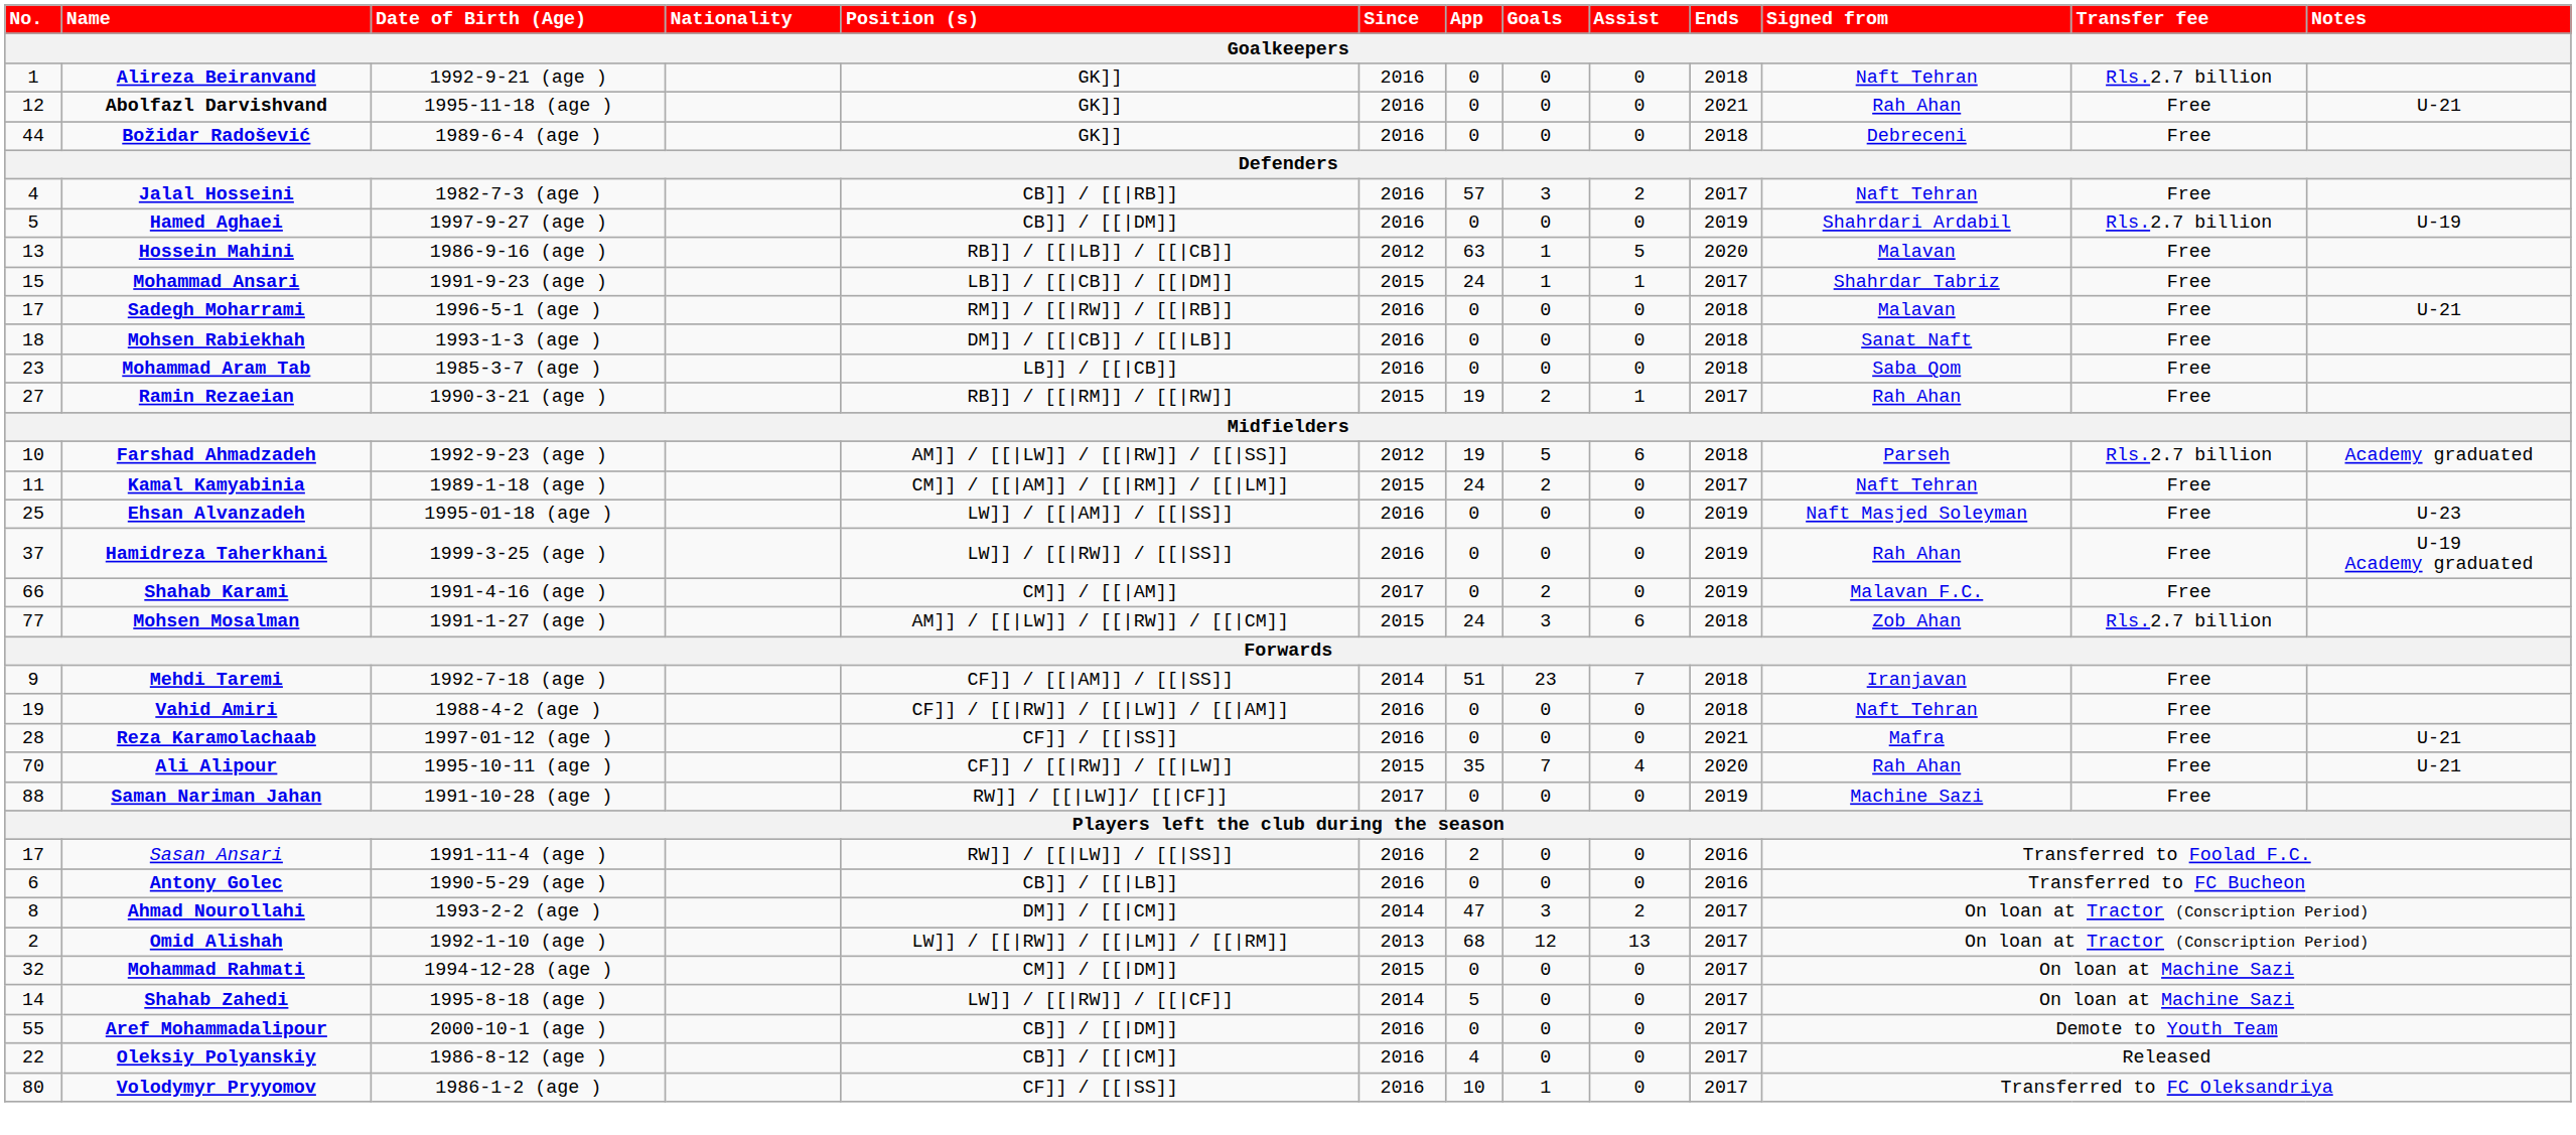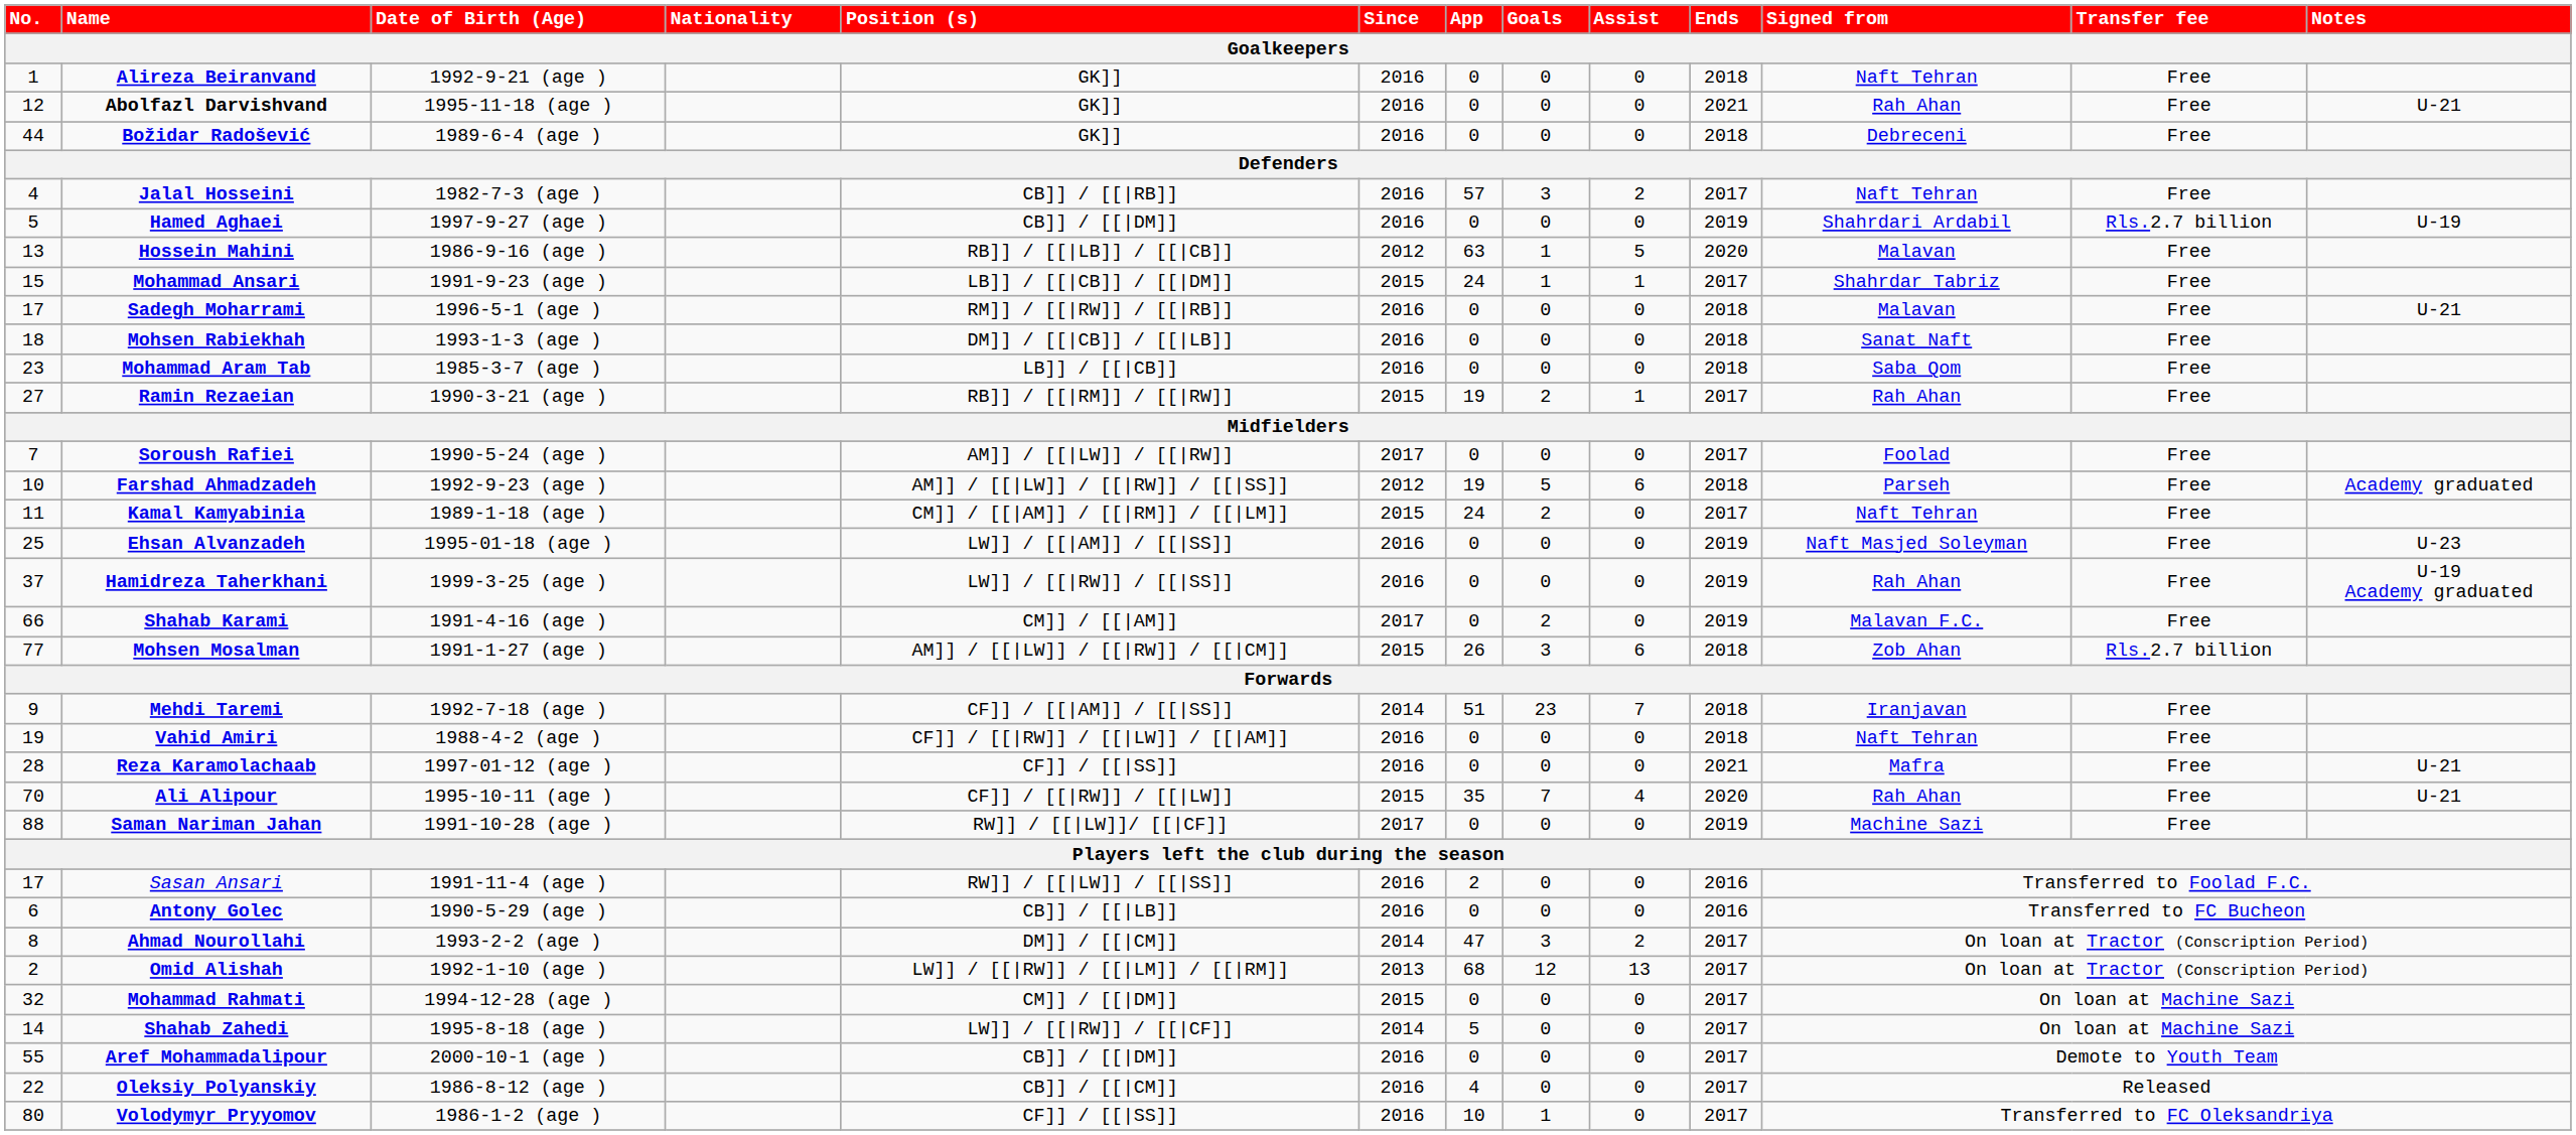Alireza Beiranvand | Transfer fee: Rls.2.7 billion -> Free
+ row: 7 | Soroush Rafiei | 1990-5-24 (age ) | AM]] / [[|LW]] / [[|RW]] | 2017 | 0 | 0 | 0 | 2017 | Foolad | Free
Farshad Ahmadzadeh | Transfer fee: Rls.2.7 billion -> Free
Mohsen Mosalman | App: 24 -> 26
